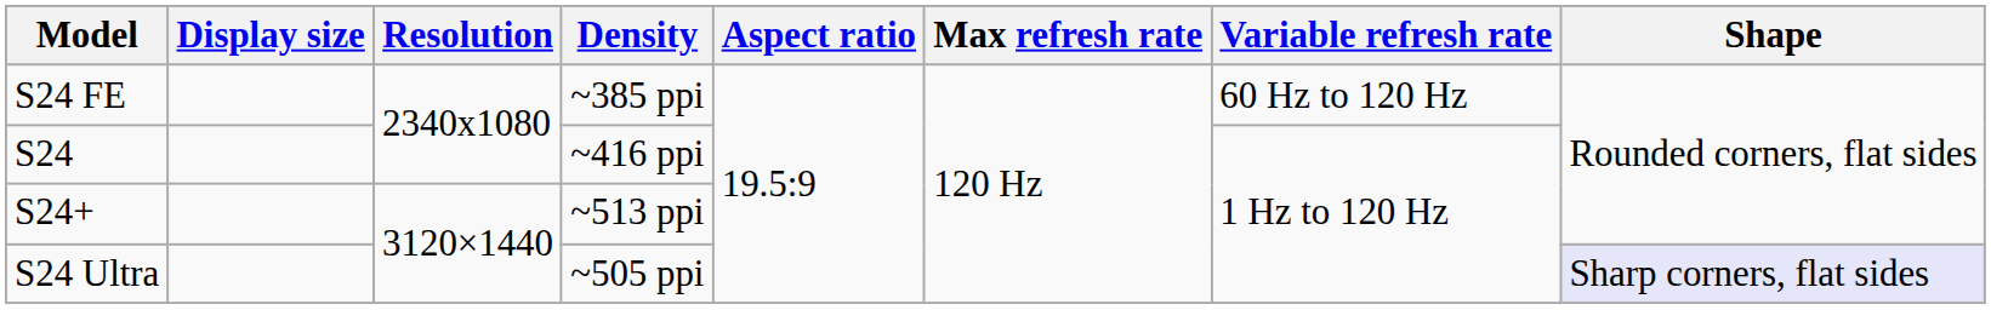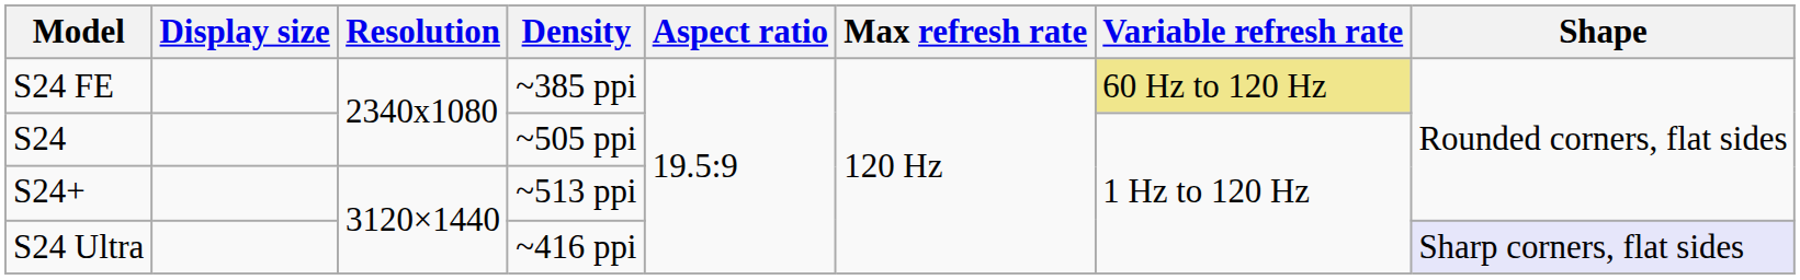S24 FE | Variable refresh rate: no background -> khaki background
S24 | Density: ~416 ppi -> ~505 ppi
S24 Ultra | Density: ~505 ppi -> ~416 ppi
